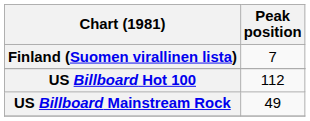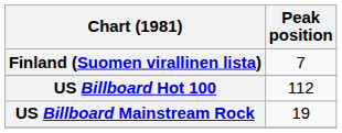US Billboard Mainstream Rock | Peak position: 49 -> 19
